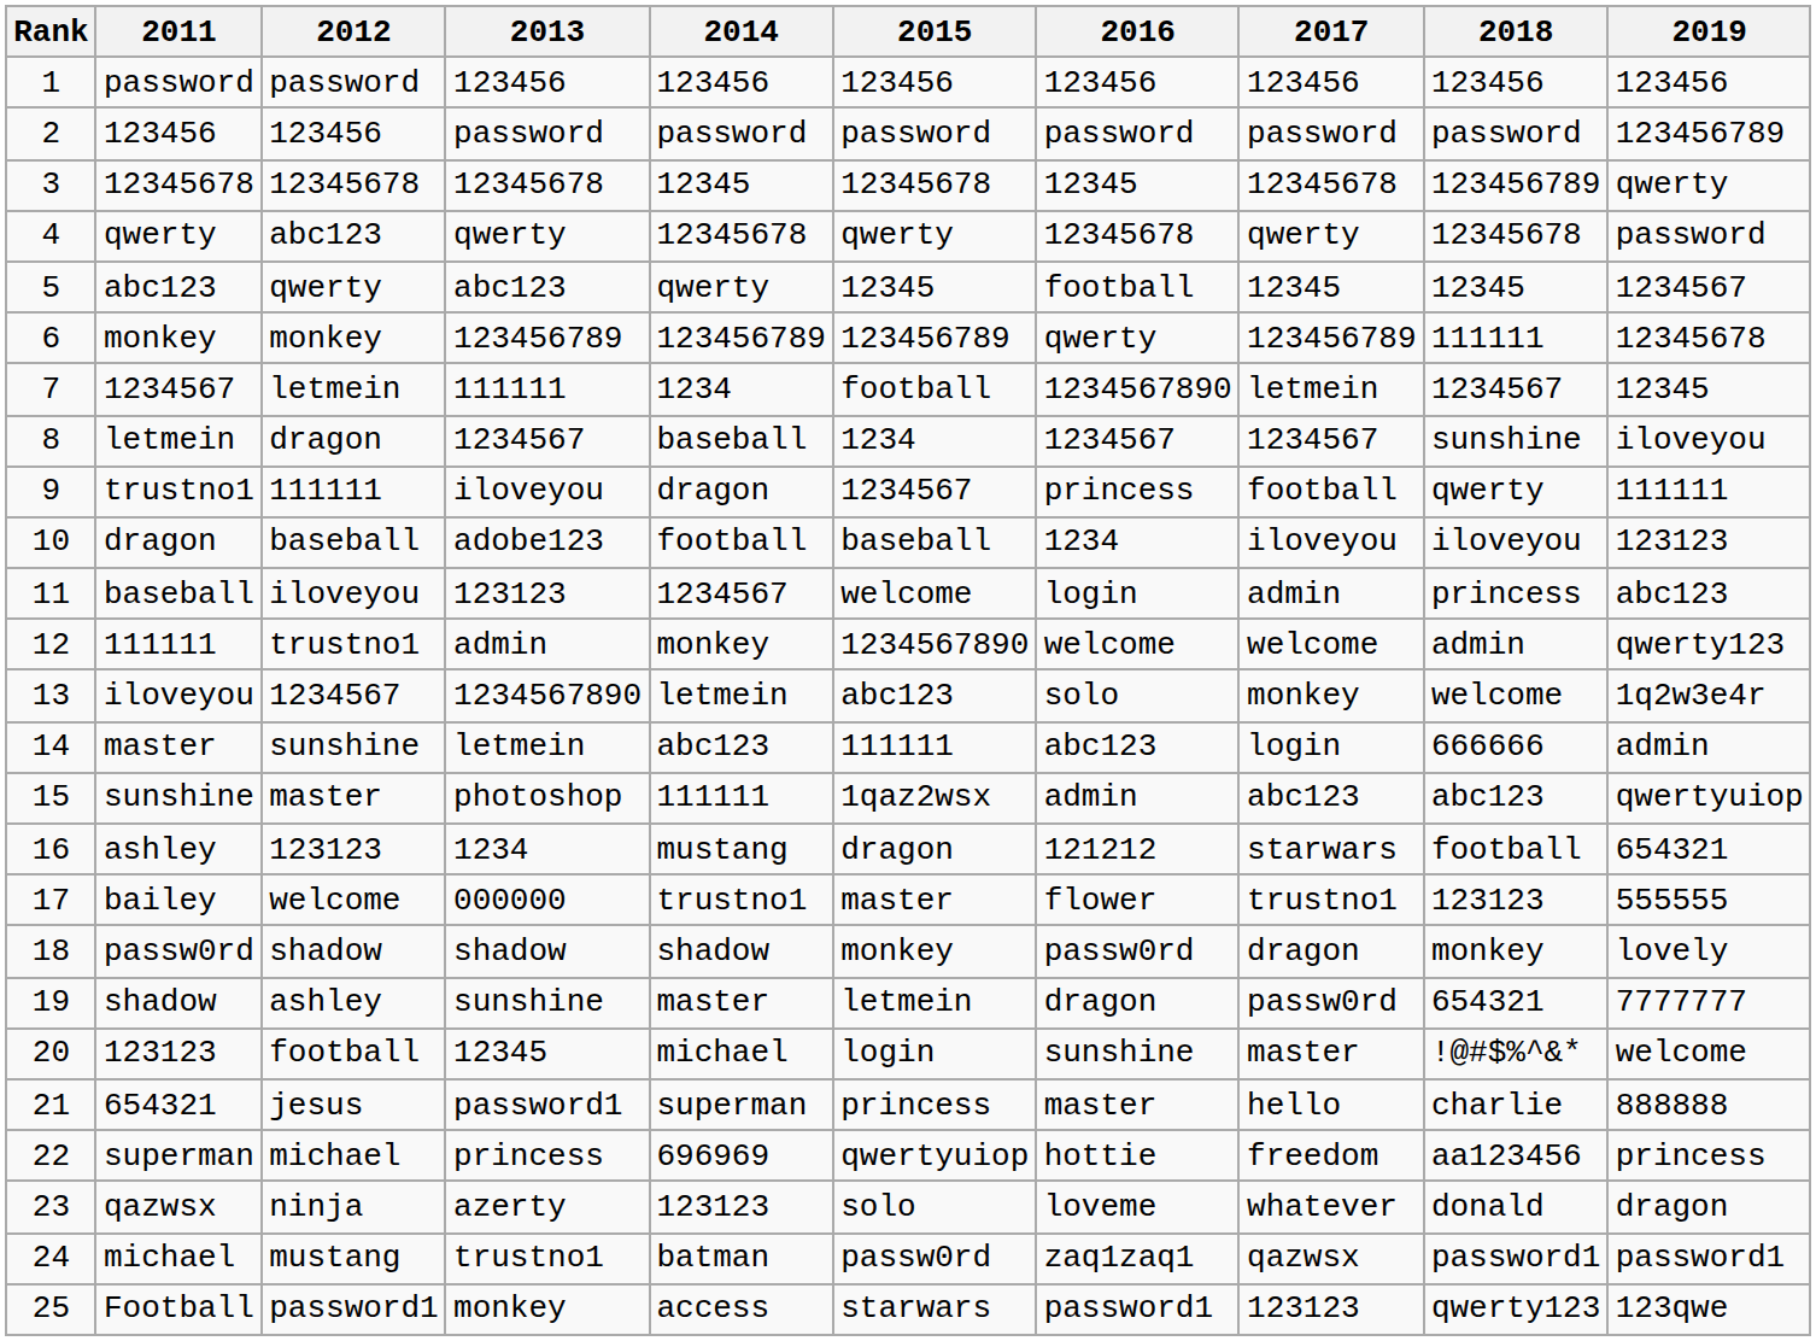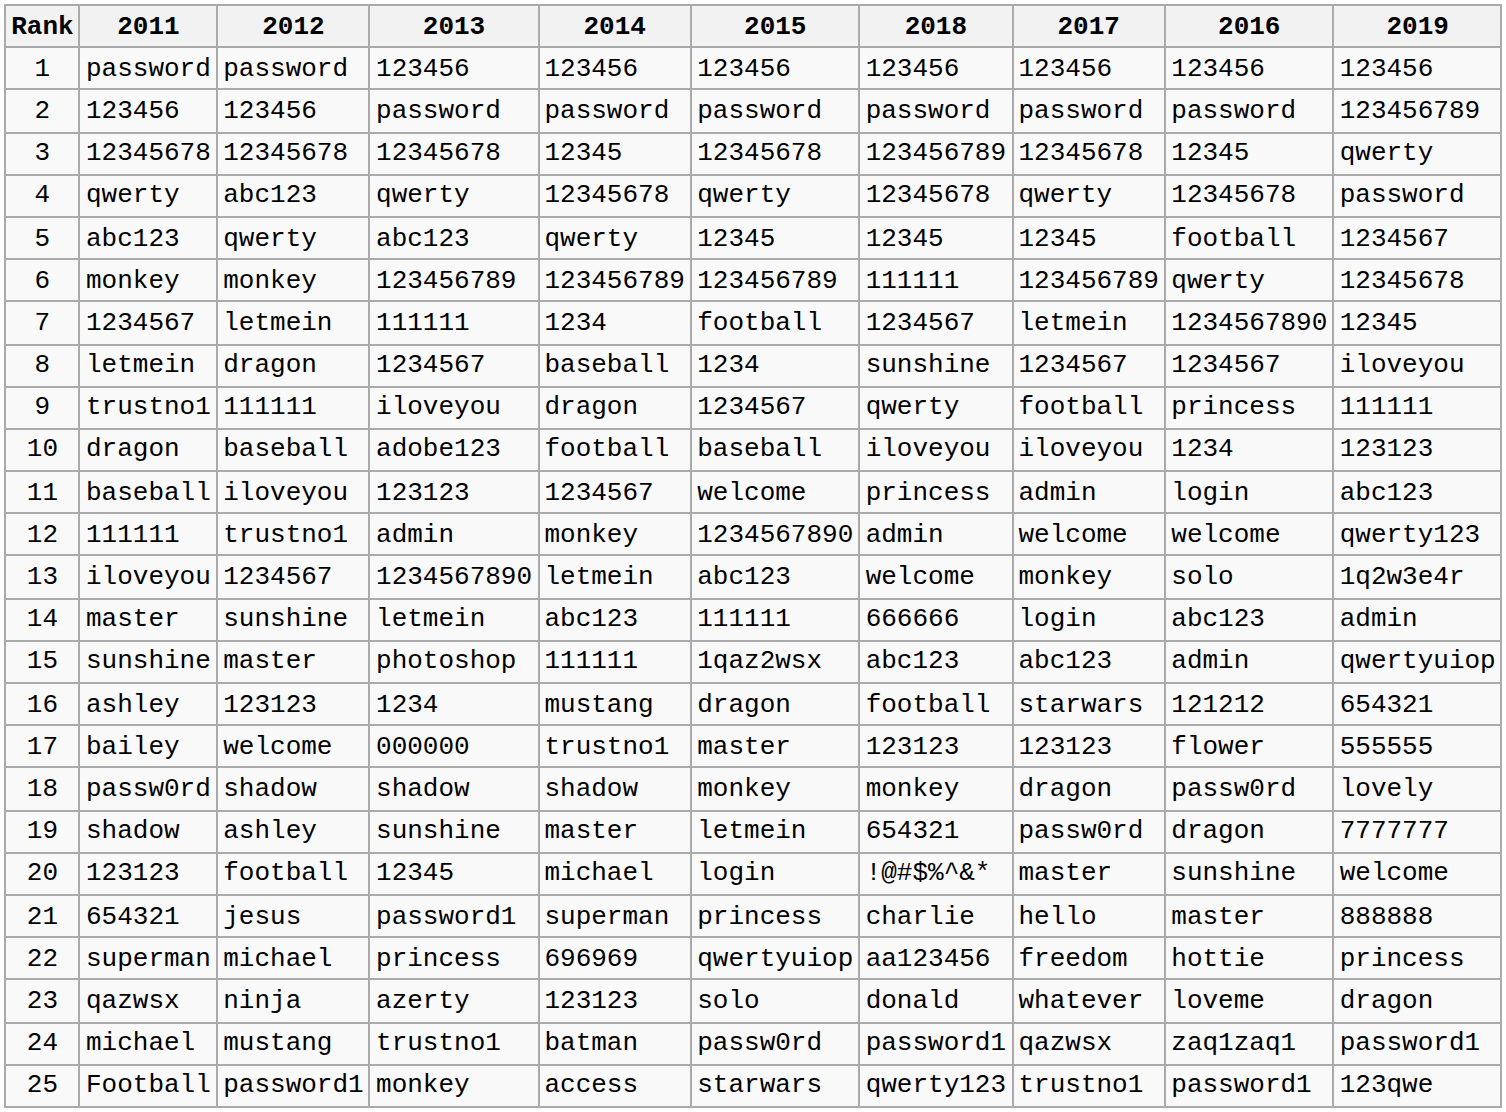columns swapped: 2016 <-> 2018
bailey | 2017: trustno1 -> 123123
Football | 2017: 123123 -> trustno1
